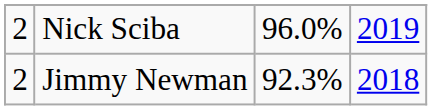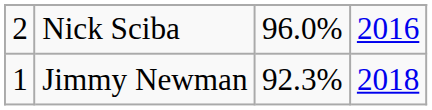Nick Sciba | column 4: 2019 -> 2016
Jimmy Newman | column 1: 2 -> 1
